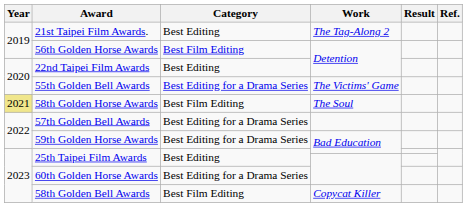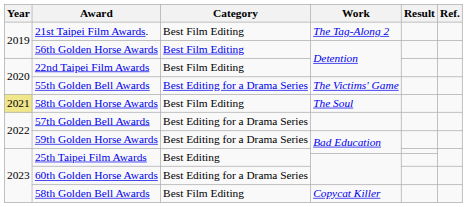21st Taipei Film Awards. | Category: Best Editing -> Best Film Editing
22nd Taipei Film Awards | Category: Best Editing -> Best Film Editing
